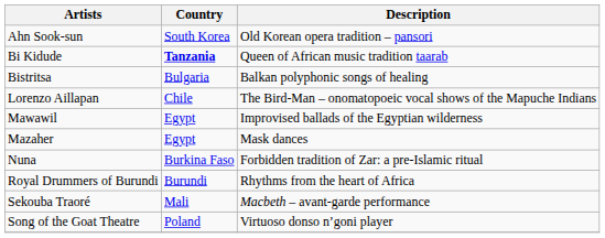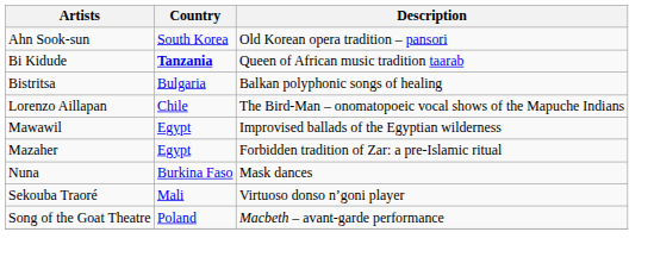Mazaher | Description: Mask dances -> Forbidden tradition of Zar: a pre-Islamic ritual
Nuna | Description: Forbidden tradition of Zar: a pre-Islamic ritual -> Mask dances
- row: Royal Drummers of Burundi | Burundi | Rhythms from the heart of Africa
Sekouba Traoré | Description: Macbeth – avant-garde performance -> Virtuoso donso n’goni player
Song of the Goat Theatre | Description: Virtuoso donso n’goni player -> Macbeth – avant-garde performance
